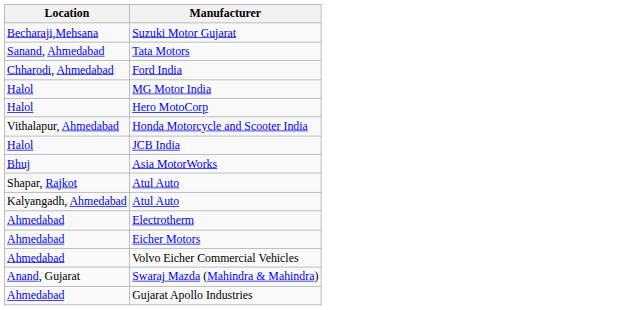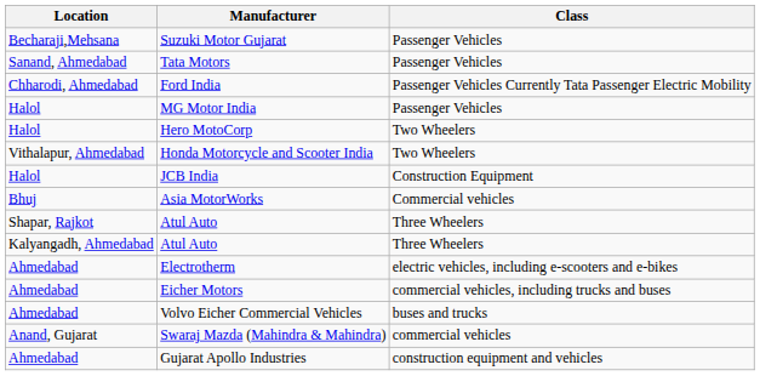+ column: Class | Passenger Vehicles | Passenger Vehicles | Passenger Vehicles Currently Tata Passenger Electric Mobility | Passenger Vehicles | Two Wheelers | Two Wheelers | Construction Equipment | Commercial vehicles | Three Wheelers | Three Wheelers | electric vehicles, including e-scooters and e-bikes | commercial vehicles, including trucks and buses | buses and trucks | commercial vehicles | construction equipment and vehicles
